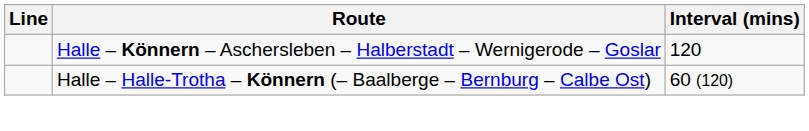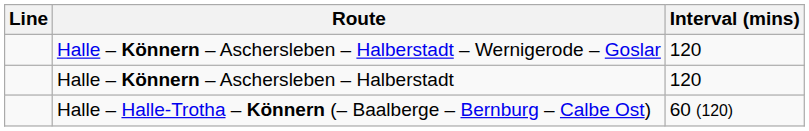+ row: Halle – Könnern – Aschersleben – Halberstadt | 120
